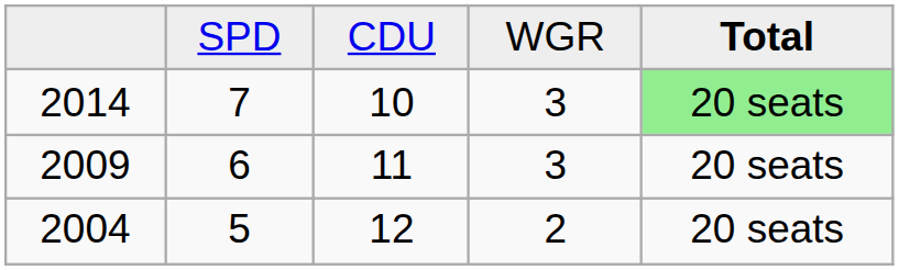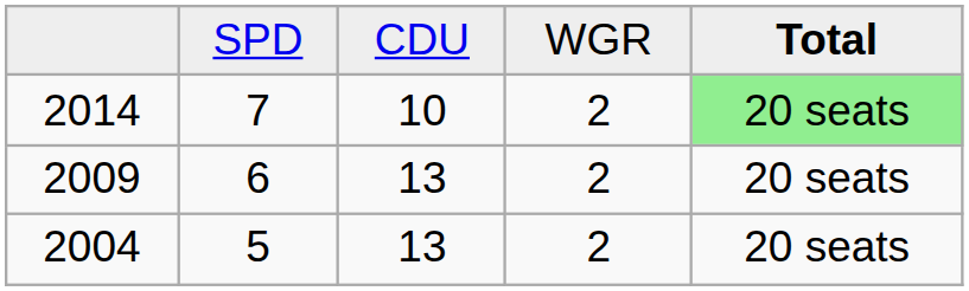2014 | column 4: 3 -> 2
2009 | column 3: 11 -> 13
2009 | column 4: 3 -> 2
2004 | column 3: 12 -> 13
